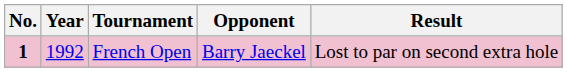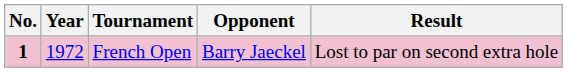French Open | Year: 1992 -> 1972
